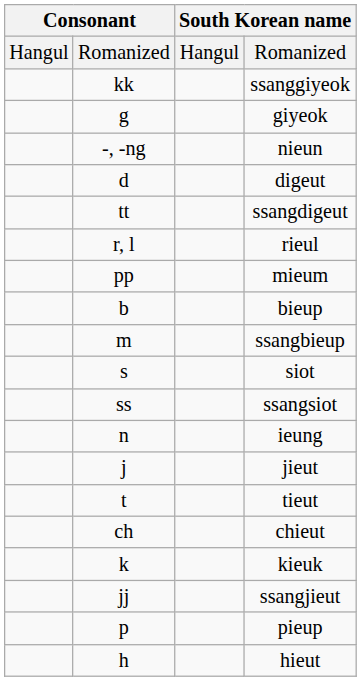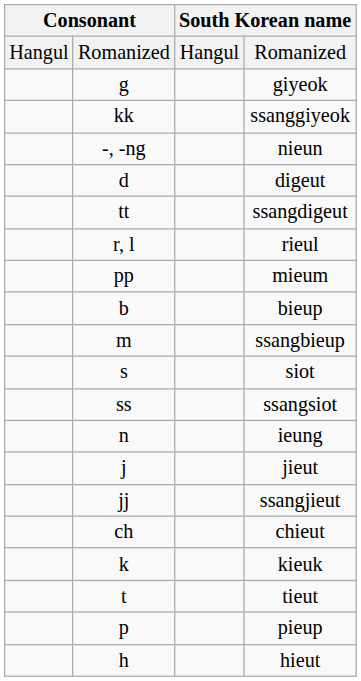rows swapped: giyeok <-> ssanggiyeok
rows swapped: ssangjieut <-> tieut
